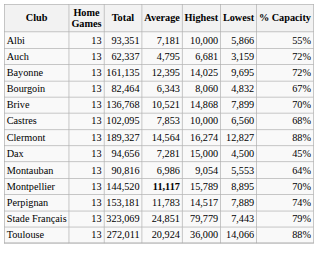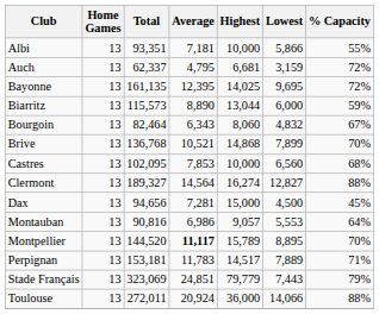+ row: Biarritz | 13 | 115,573 | 8,890 | 13,044 | 6,000 | 59%
Montauban | Highest: 9,054 -> 9,057
Perpignan | % Capacity: 74% -> 71%
